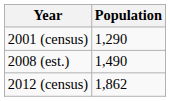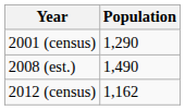2012 (census) | Population: 1,862 -> 1,162
